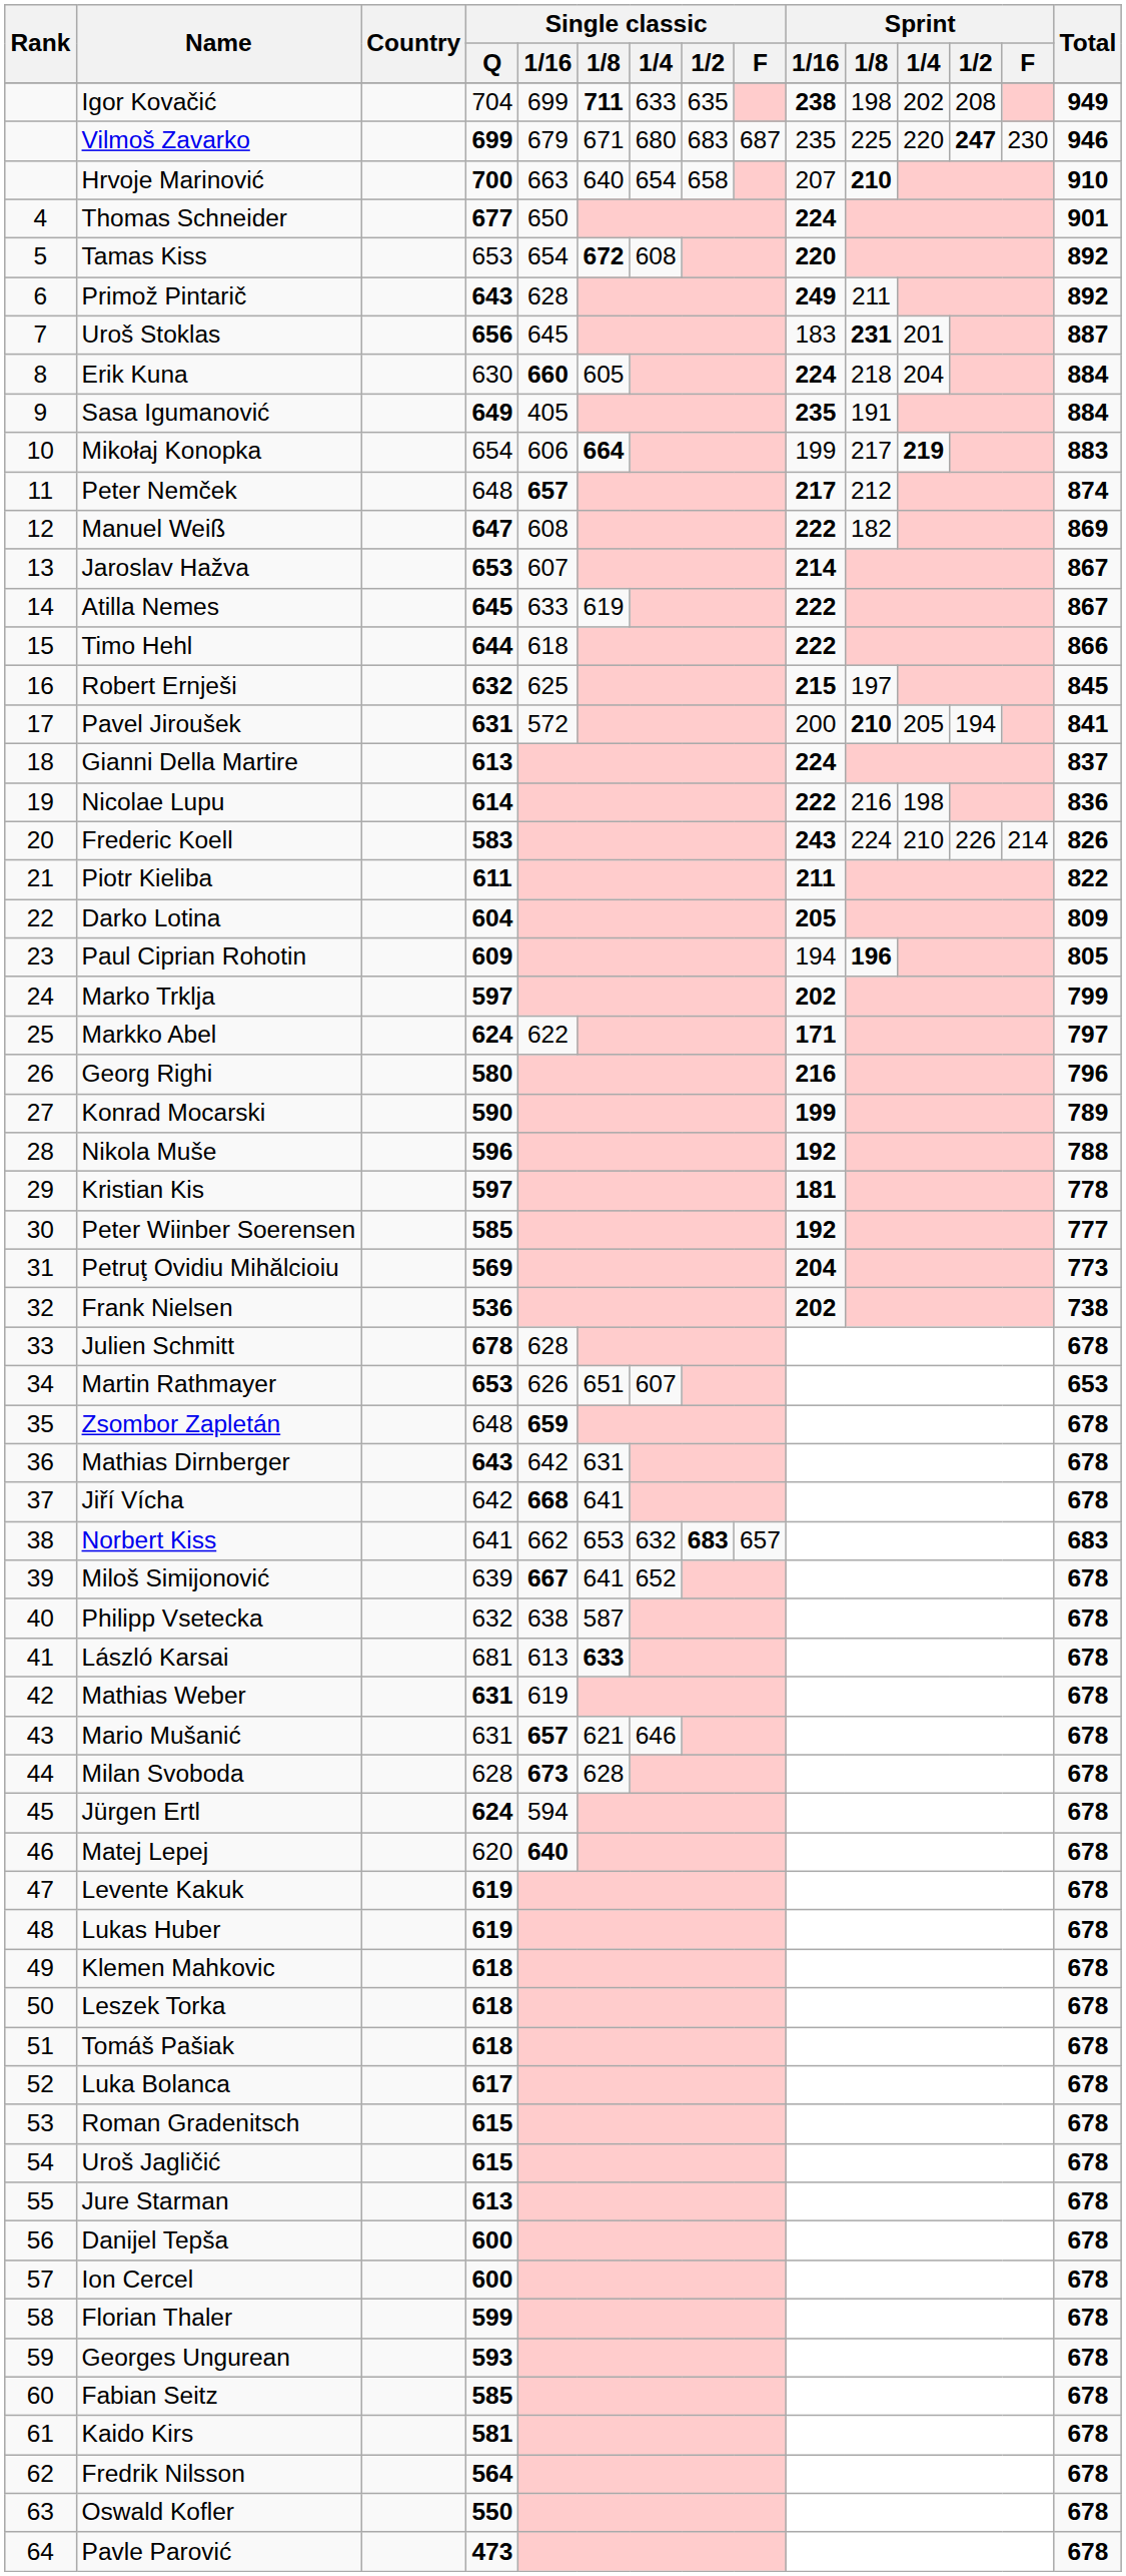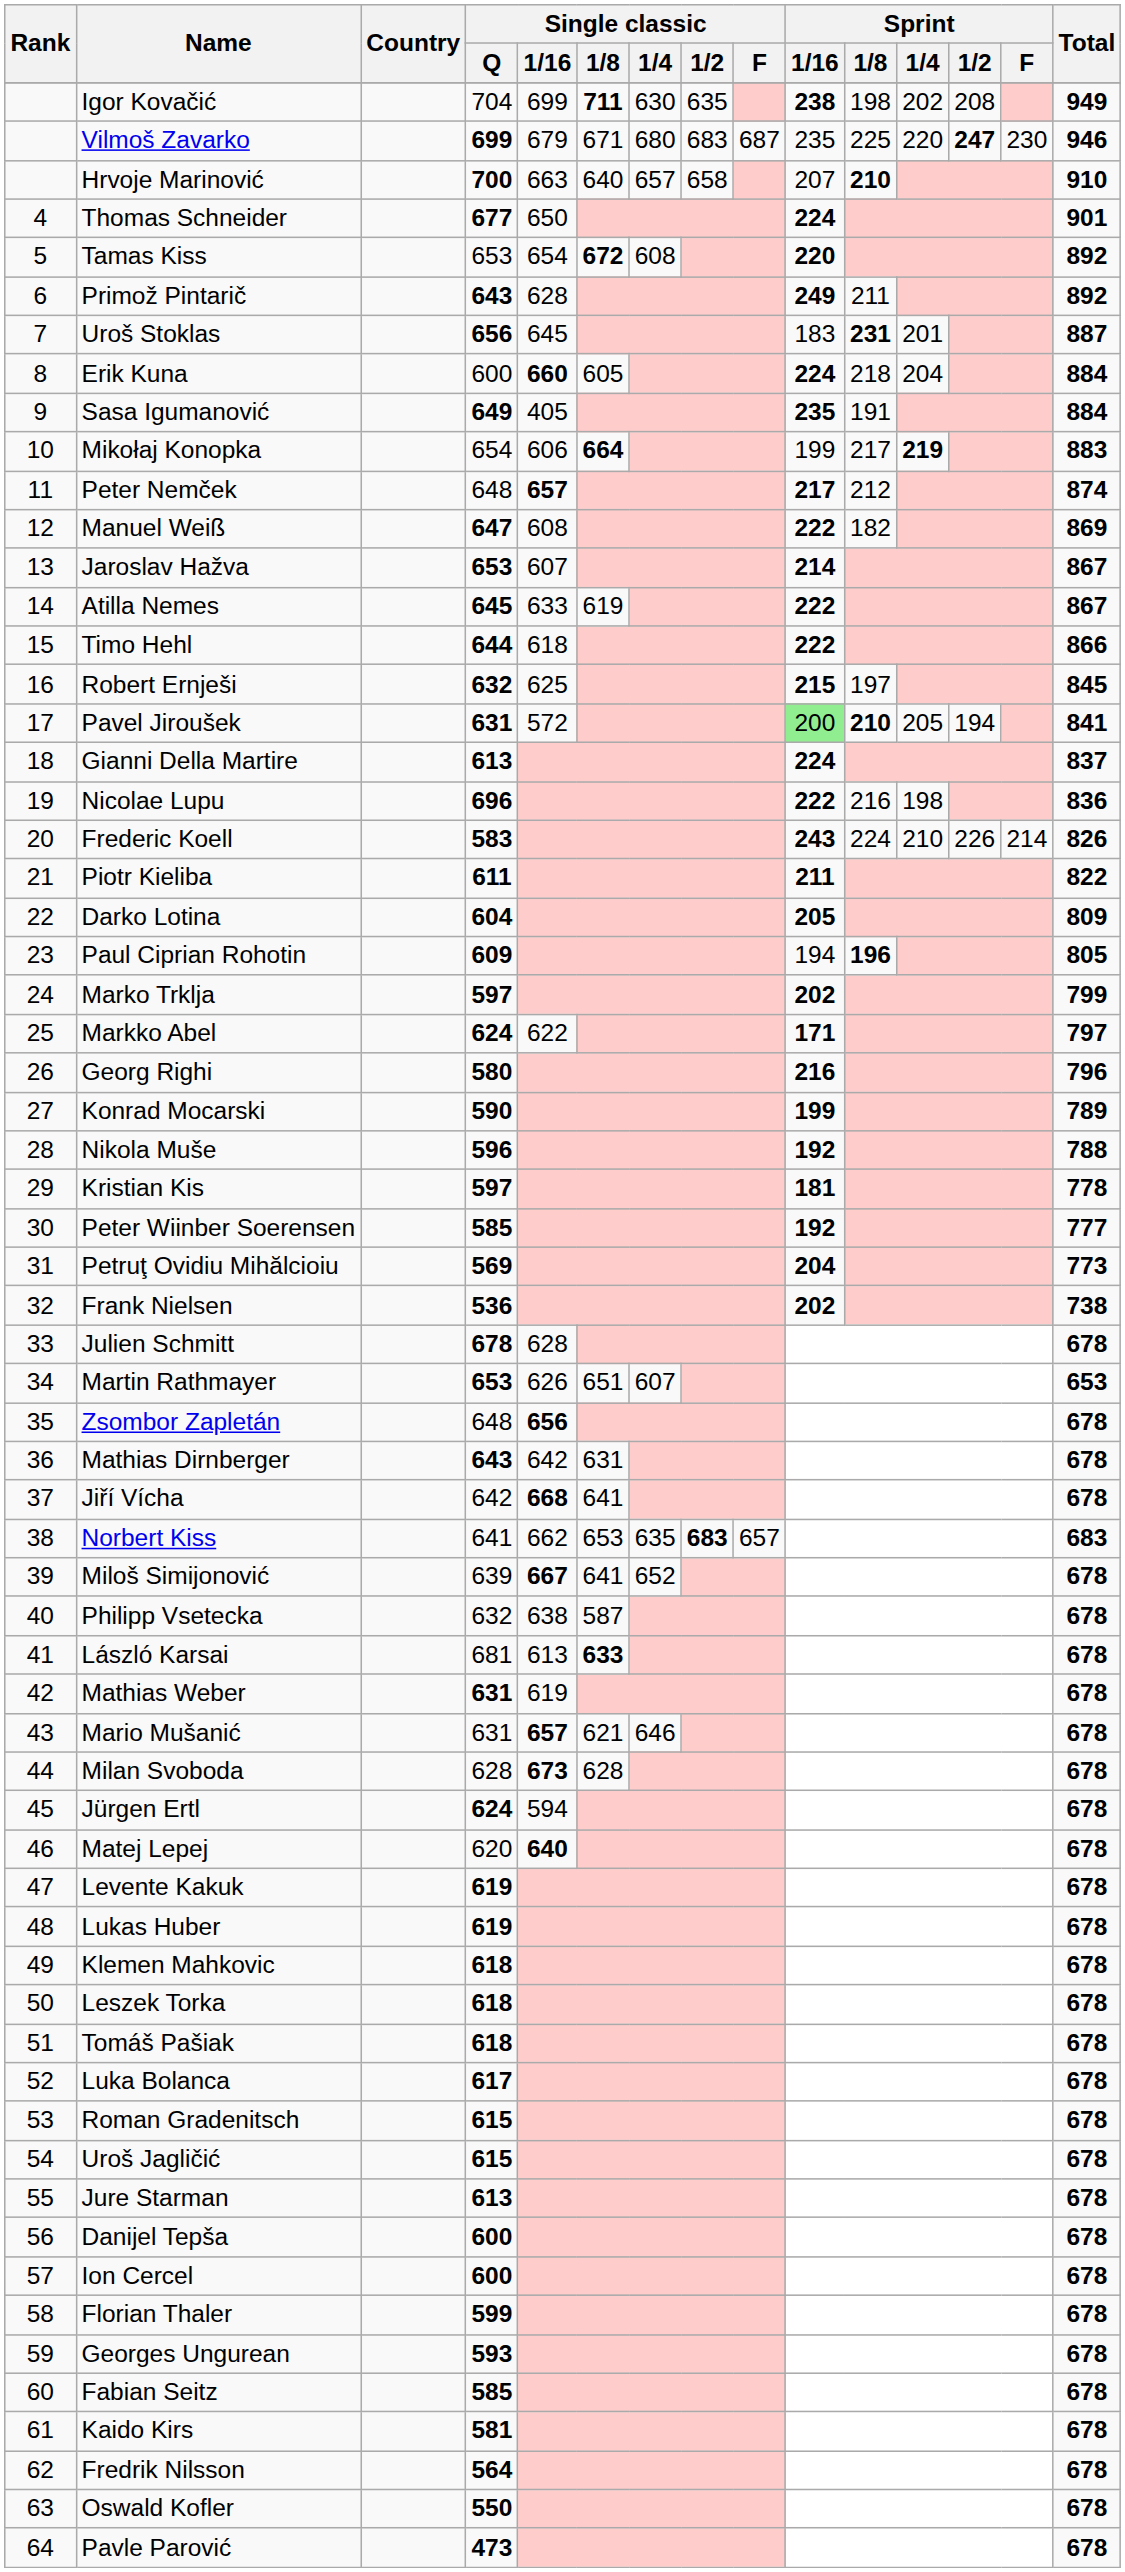Igor Kovačić | Single classic / 1/4: 633 -> 630
Hrvoje Marinović | Single classic / 1/4: 654 -> 657
Erik Kuna | Single classic / Q: 630 -> 600
Pavel Jiroušek | Sprint / 1/16: no background -> lightgreen background
Nicolae Lupu | Single classic / Q: 614 -> 696
Zsombor Zapletán | Single classic / 1/16: 659 -> 656
Norbert Kiss | Single classic / 1/4: 632 -> 635
